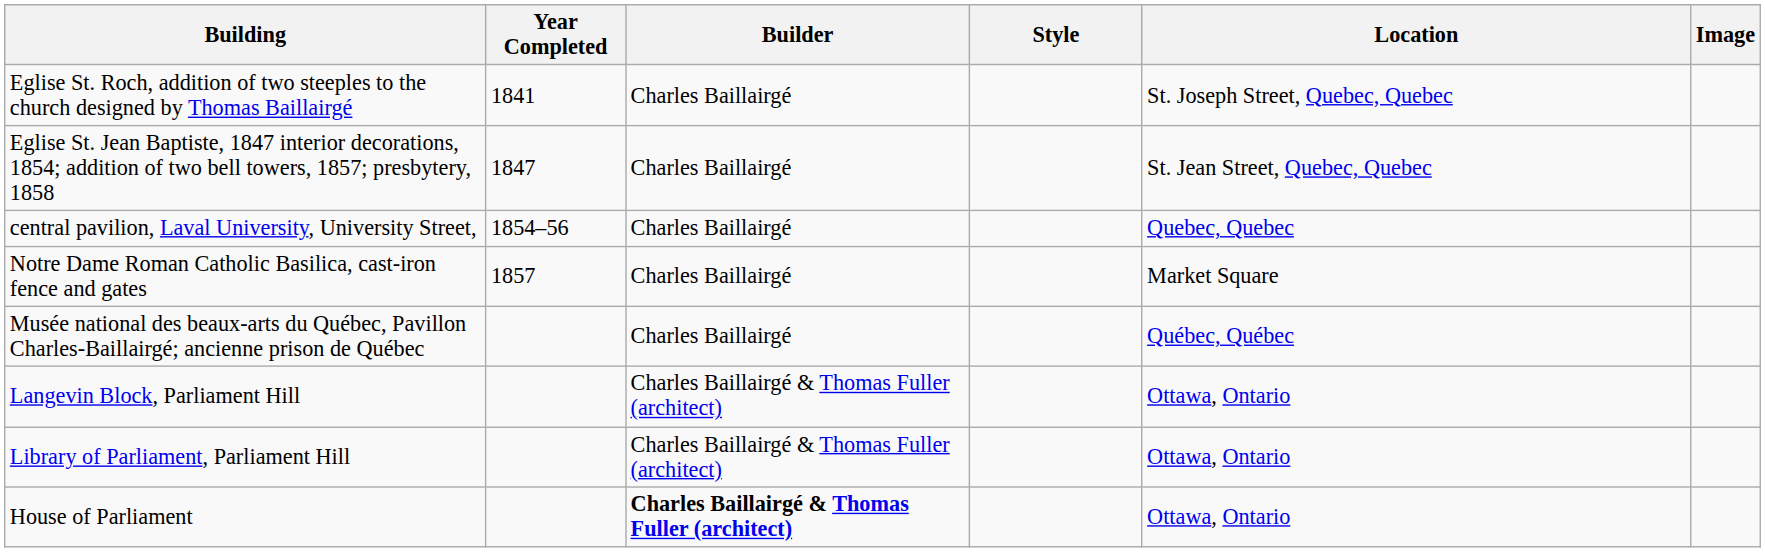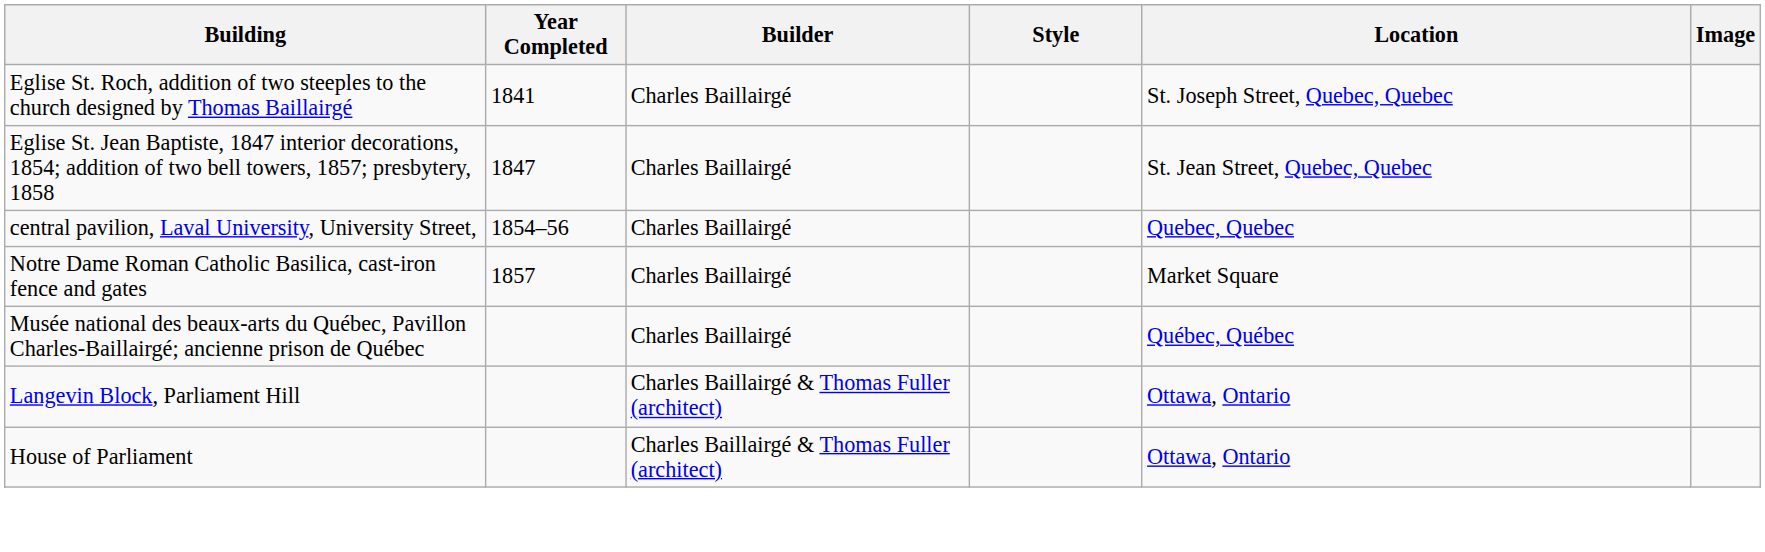- row: Library of Parliament, Parliament Hill | Charles Baillairgé & Thomas Fuller (architect) | Ottawa, Ontario
House of Parliament | Builder: bold -> normal
